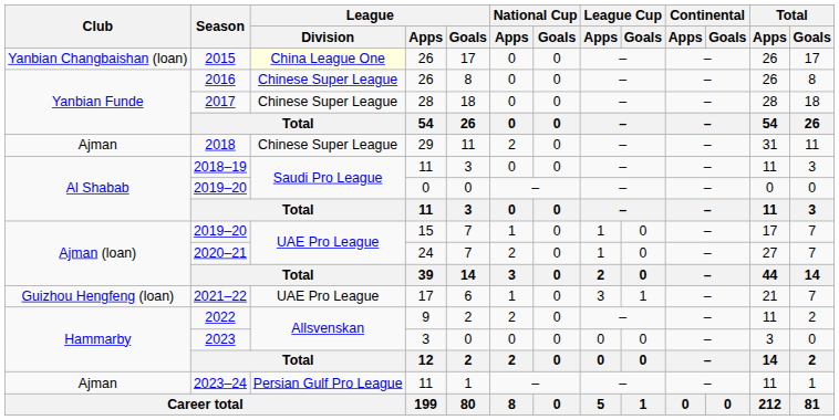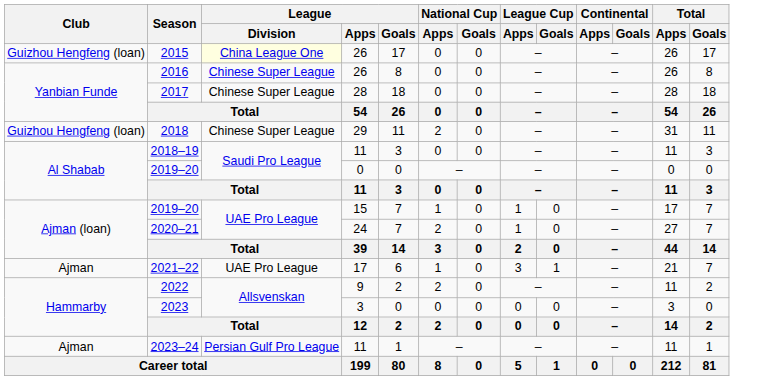2015 | Club: Yanbian Changbaishan (loan) -> Guizhou Hengfeng (loan)
2018 | Club: Ajman -> Guizhou Hengfeng (loan)
2021–22 | Club: Guizhou Hengfeng (loan) -> Ajman
